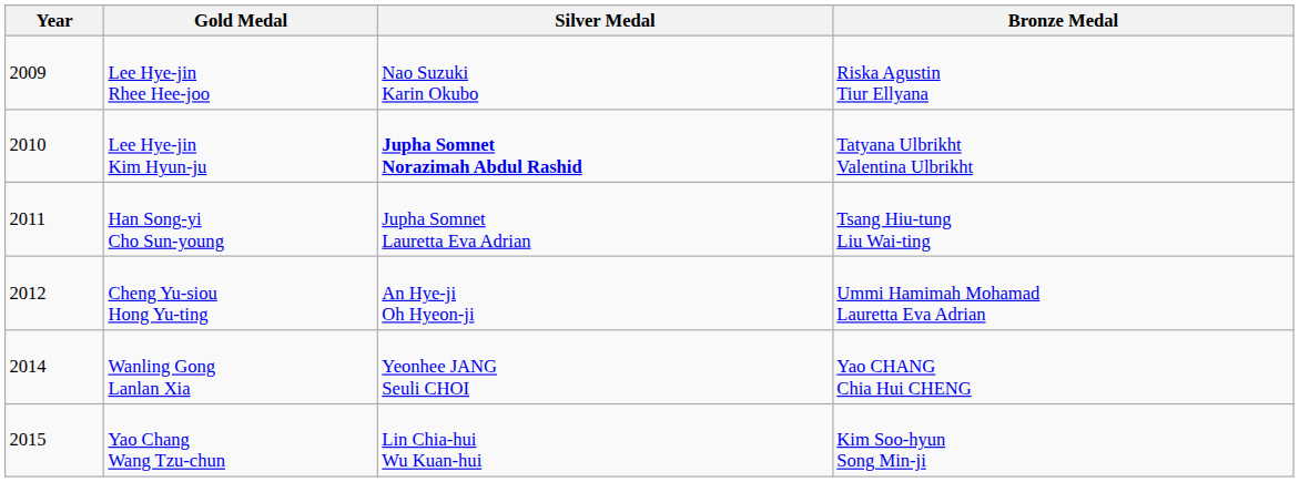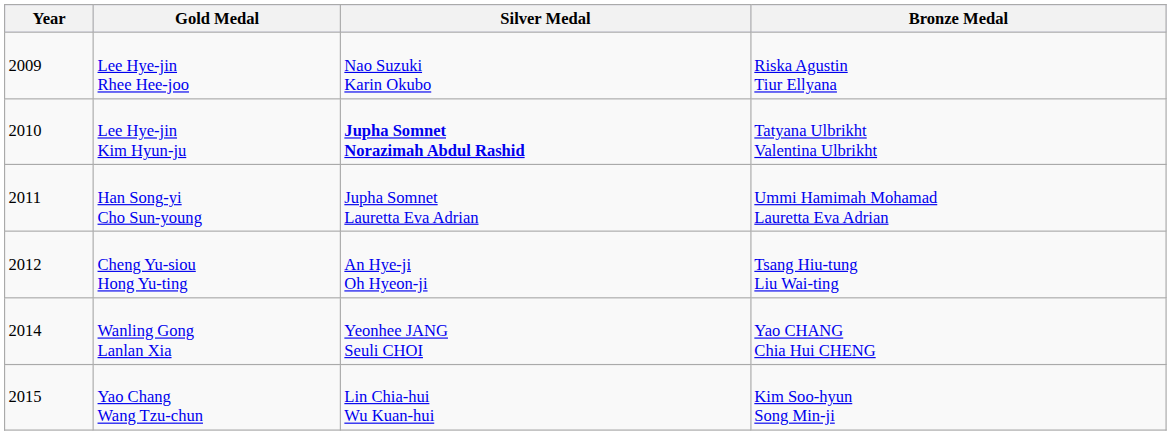Han Song-yi Cho Sun-young | Bronze Medal: Tsang Hiu-tung Liu Wai-ting -> Ummi Hamimah Mohamad Lauretta Eva Adrian
Cheng Yu-siou Hong Yu-ting | Bronze Medal: Ummi Hamimah Mohamad Lauretta Eva Adrian -> Tsang Hiu-tung Liu Wai-ting
